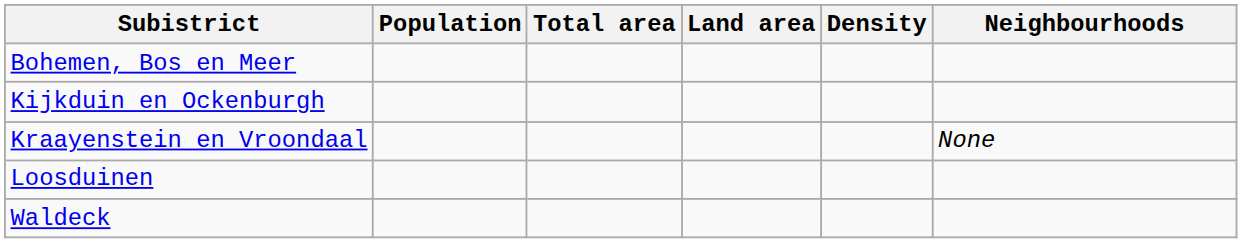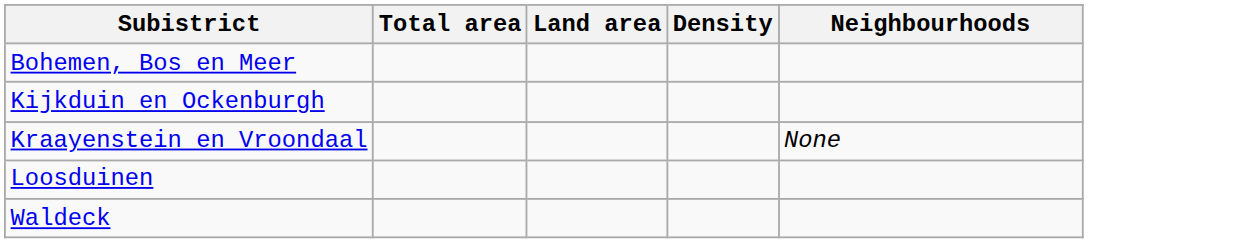- column: Population
